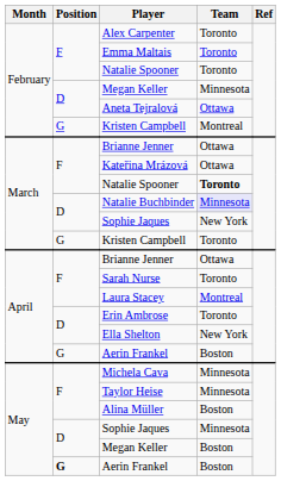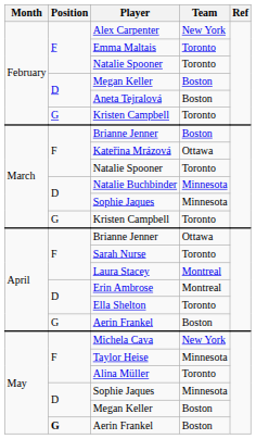Alex Carpenter | Team: Toronto -> New York
February / Megan Keller | Team: Minnesota -> Boston
Aneta Tejralová | Team: Ottawa -> Boston
February / Kristen Campbell | Team: Montreal -> Toronto
March / Brianne Jenner | Team: Ottawa -> Boston
March / Natalie Spooner | Team: bold -> normal
Natalie Buchbinder | Team: lavender background -> no background
March / Sophie Jaques | Team: New York -> Minnesota
Erin Ambrose | Team: Toronto -> Montreal
Ella Shelton | Team: New York -> Toronto
Michela Cava | Team: Minnesota -> New York
Alina Müller | Team: Boston -> Toronto
